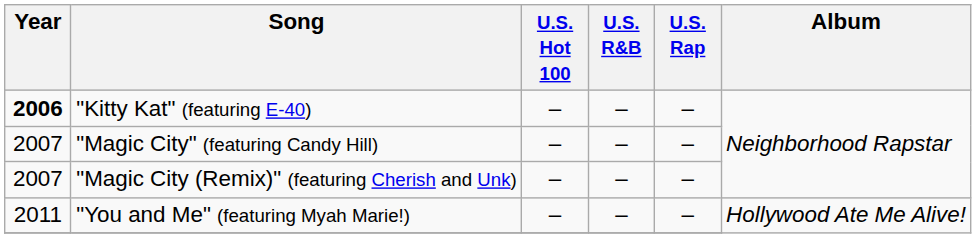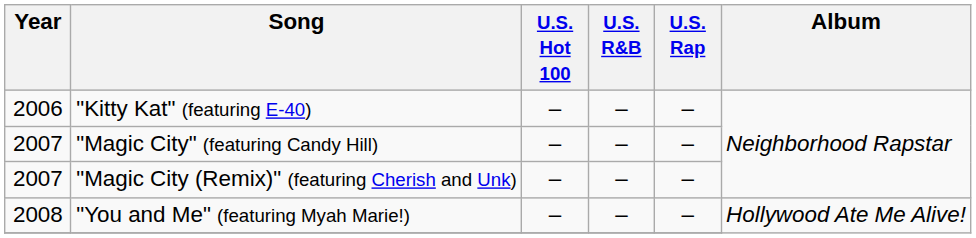"Kitty Kat" (featuring E-40) | Year: bold -> normal
"You and Me" (featuring Myah Marie!) | Year: 2011 -> 2008
